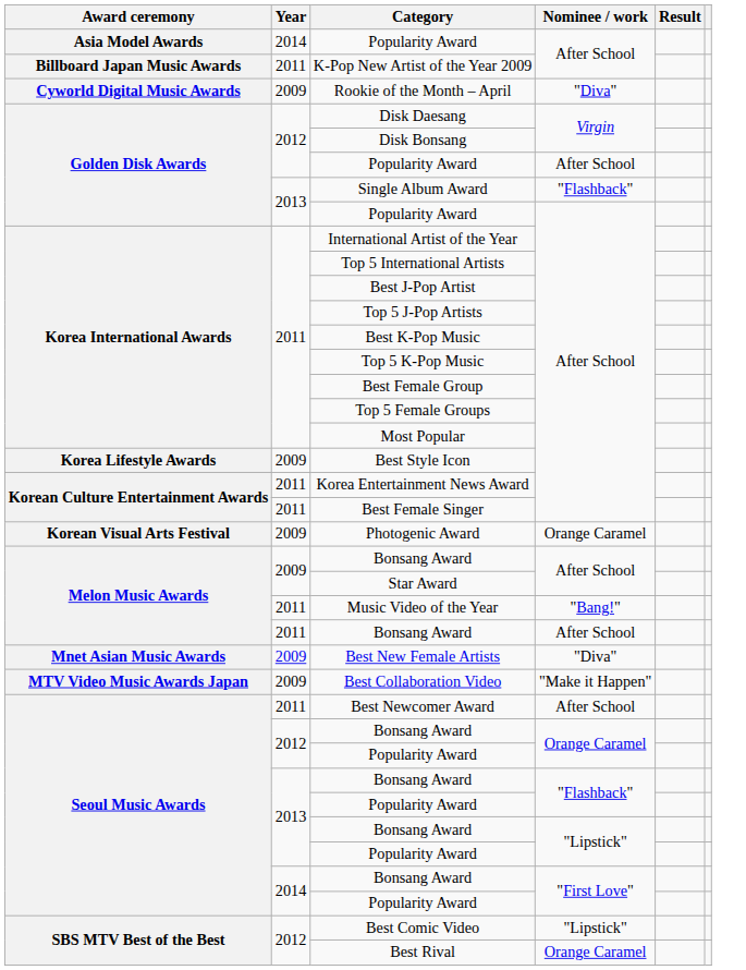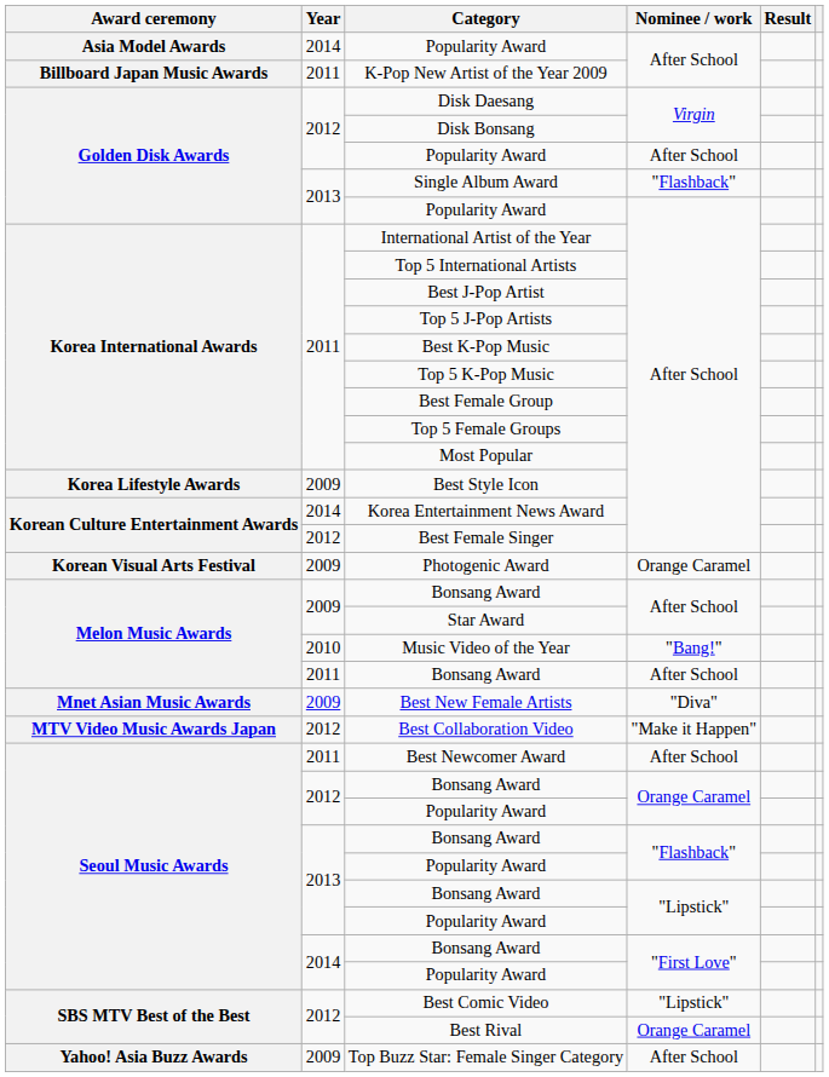- row: Cyworld Digital Music Awards | 2009 | Rookie of the Month – April | "Diva"
Korea Entertainment News Award | Year: 2011 -> 2014
Best Female Singer | Year: 2011 -> 2012
Music Video of the Year | Year: 2011 -> 2010
Best Collaboration Video | Year: 2009 -> 2012
+ row: Yahoo! Asia Buzz Awards | 2009 | Top Buzz Star: Female Singer Category | After School
